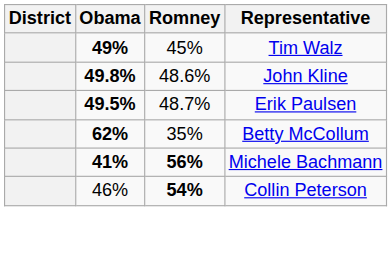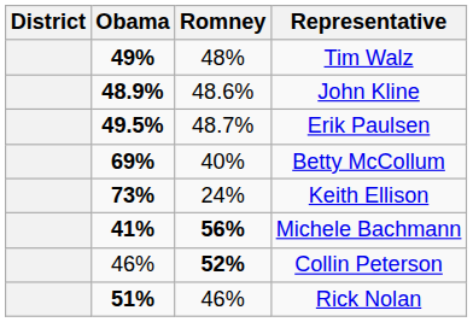Tim Walz | Romney: 45% -> 48%
John Kline | Obama: 49.8% -> 48.9%
Betty McCollum | Obama: 62% -> 69%
Betty McCollum | Romney: 35% -> 40%
+ row: 73% | 24% | Keith Ellison
Collin Peterson | Romney: 54% -> 52%
+ row: 51% | 46% | Rick Nolan
